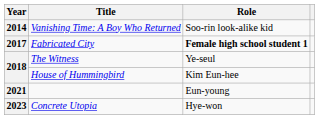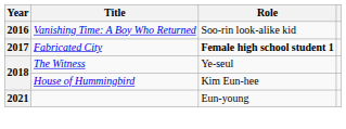Vanishing Time: A Boy Who Returned | Year: 2014 -> 2016
- row: 2023 | Concrete Utopia | Hye-won
